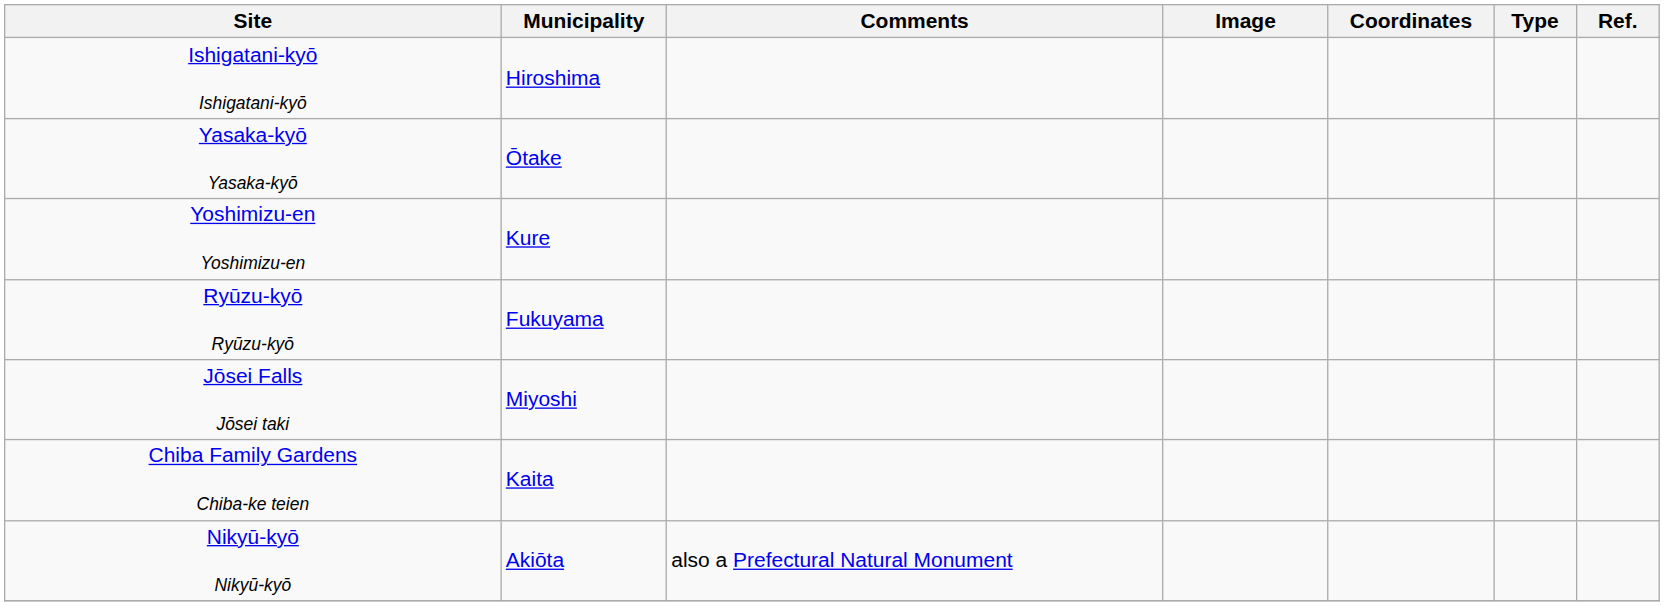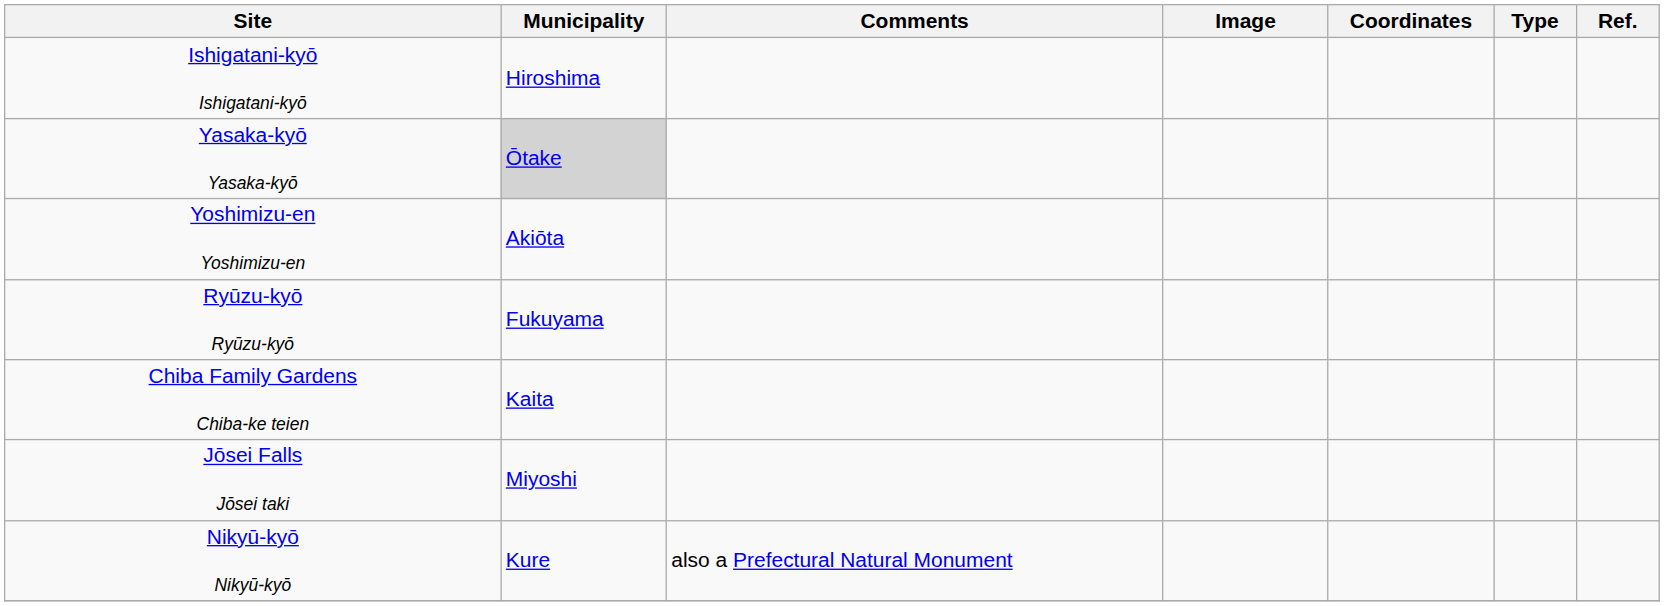Yasaka-kyō Yasaka-kyō | Municipality: no background -> lightgrey background
Yoshimizu-en Yoshimizu-en | Municipality: Kure -> Akiōta
rows swapped: Jōsei Falls Jōsei taki <-> Chiba Family Gardens Chiba-ke teien
Nikyū-kyō Nikyū-kyō | Municipality: Akiōta -> Kure
